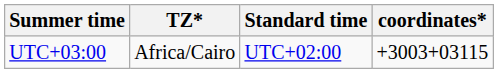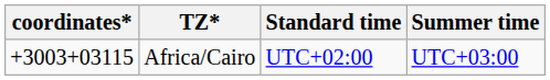columns swapped: coordinates* <-> Summer time
